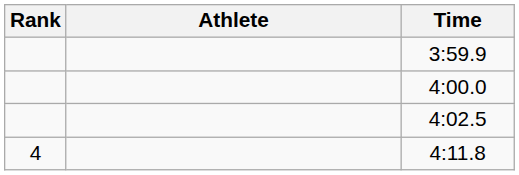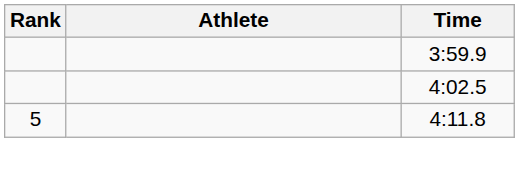- row: 4:00.0
4:11.8 | Rank: 4 -> 5
